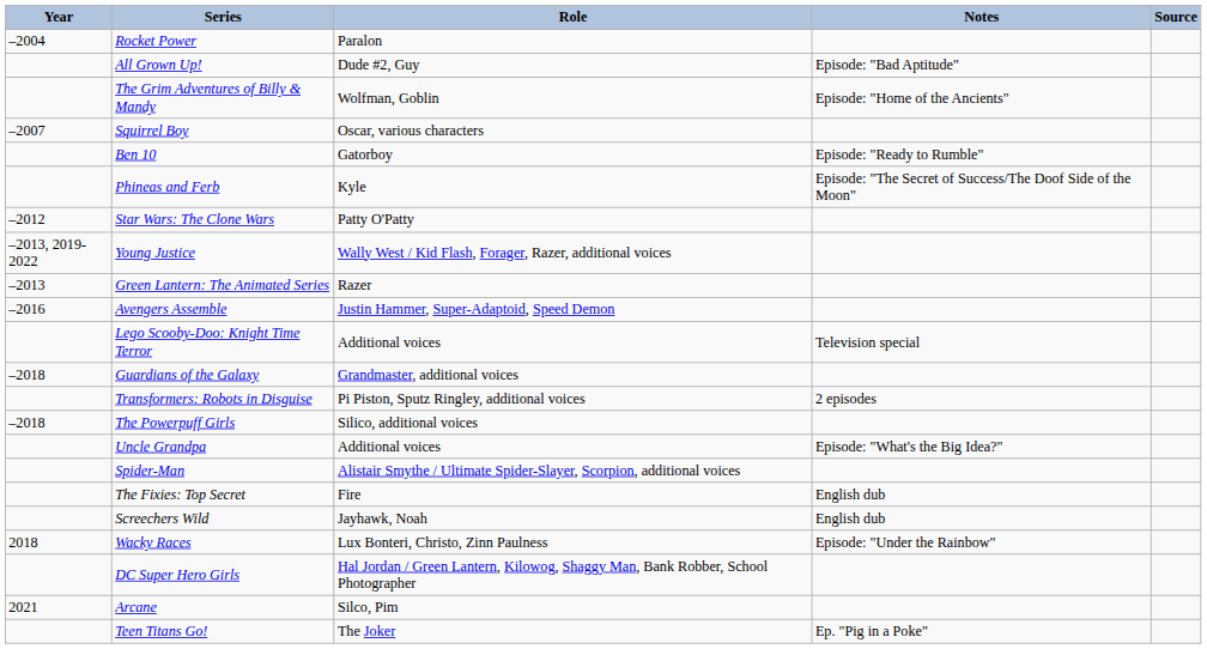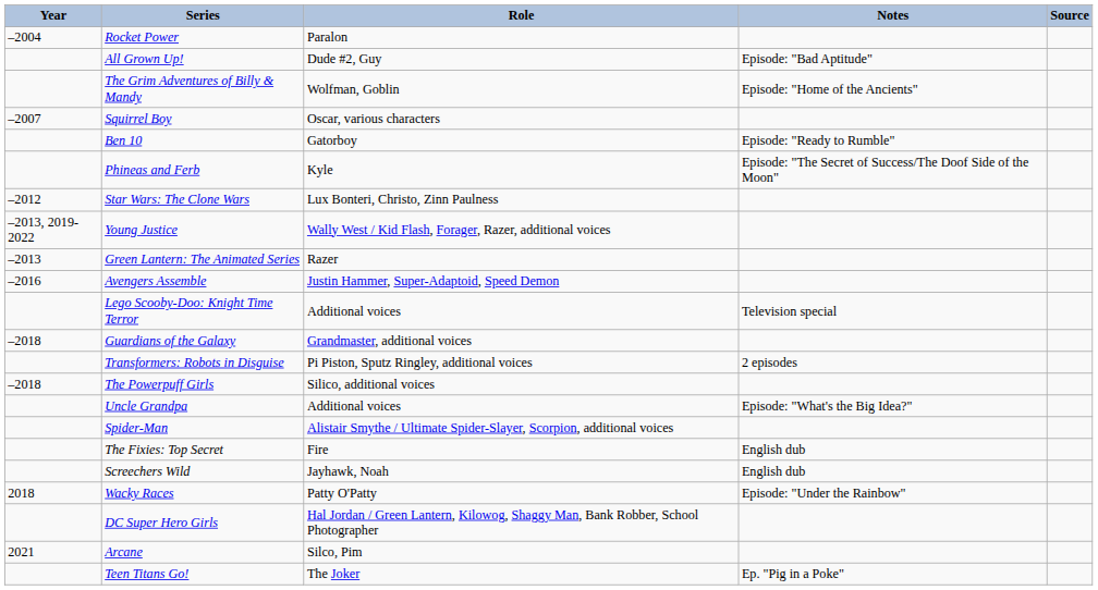Star Wars: The Clone Wars | Role: Patty O'Patty -> Lux Bonteri, Christo, Zinn Paulness
Wacky Races | Role: Lux Bonteri, Christo, Zinn Paulness -> Patty O'Patty
